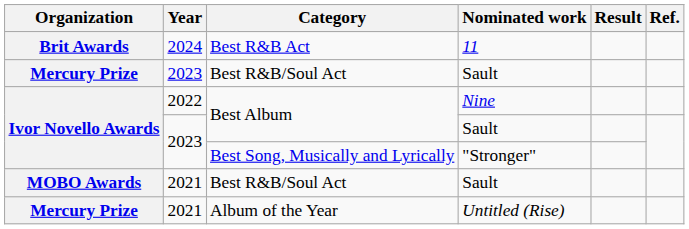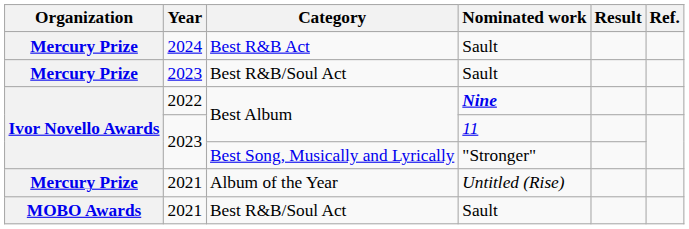Best R&B Act | Organization: Brit Awards -> Mercury Prize
Best R&B Act | Nominated work: 11 -> Sault
2022 / Best Album | Nominated work: normal -> bold
2023 / Best Album | Nominated work: Sault -> 11
rows swapped: Album of the Year <-> 2021 / Best R&B/Soul Act
